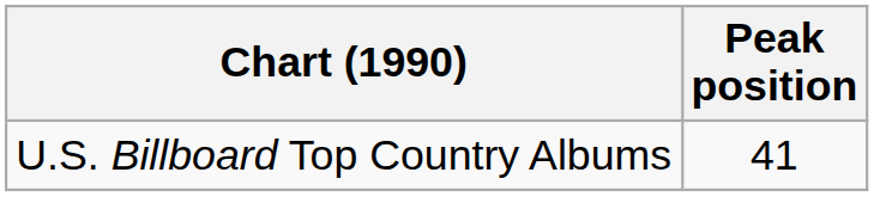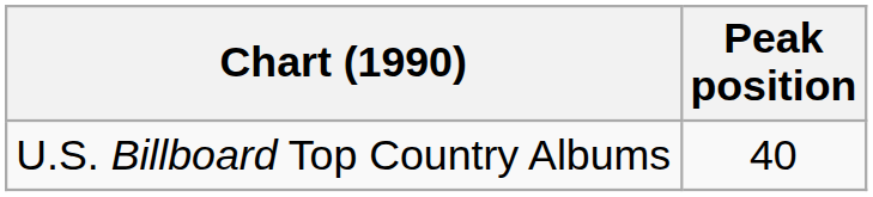U.S. Billboard Top Country Albums | Peak position: 41 -> 40
